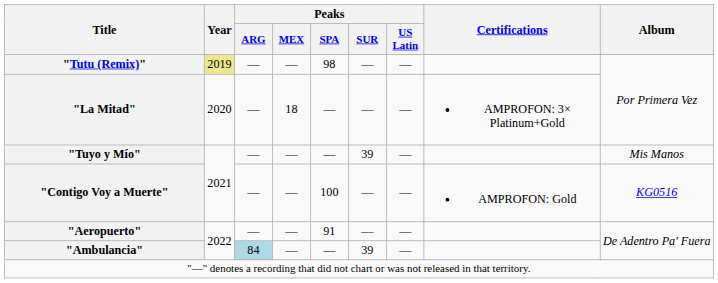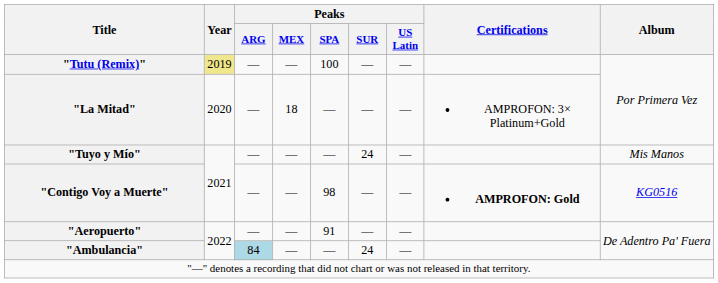"Tutu (Remix)" | Peaks / SPA: 98 -> 100
"Tuyo y Mío" | Peaks / SUR: 39 -> 24
"Contigo Voy a Muerte" | Peaks / SPA: 100 -> 98
"Contigo Voy a Muerte" | Certifications: normal -> bold
"Ambulancia" | Peaks / SUR: 39 -> 24
